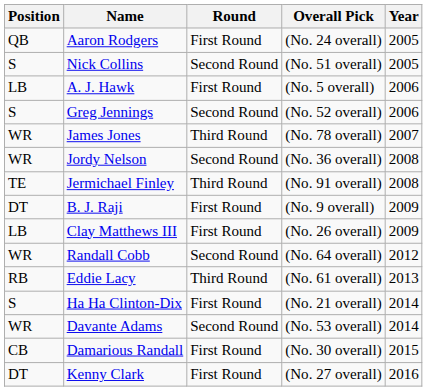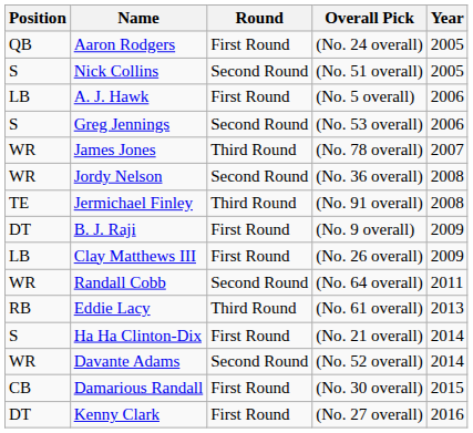Greg Jennings | Overall Pick: (No. 52 overall) -> (No. 53 overall)
Randall Cobb | Year: 2012 -> 2011
Davante Adams | Overall Pick: (No. 53 overall) -> (No. 52 overall)
